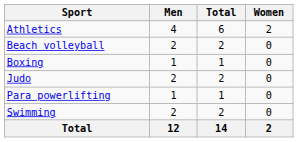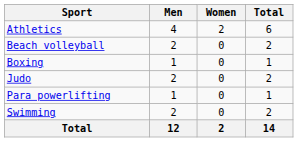columns swapped: Women <-> Total
